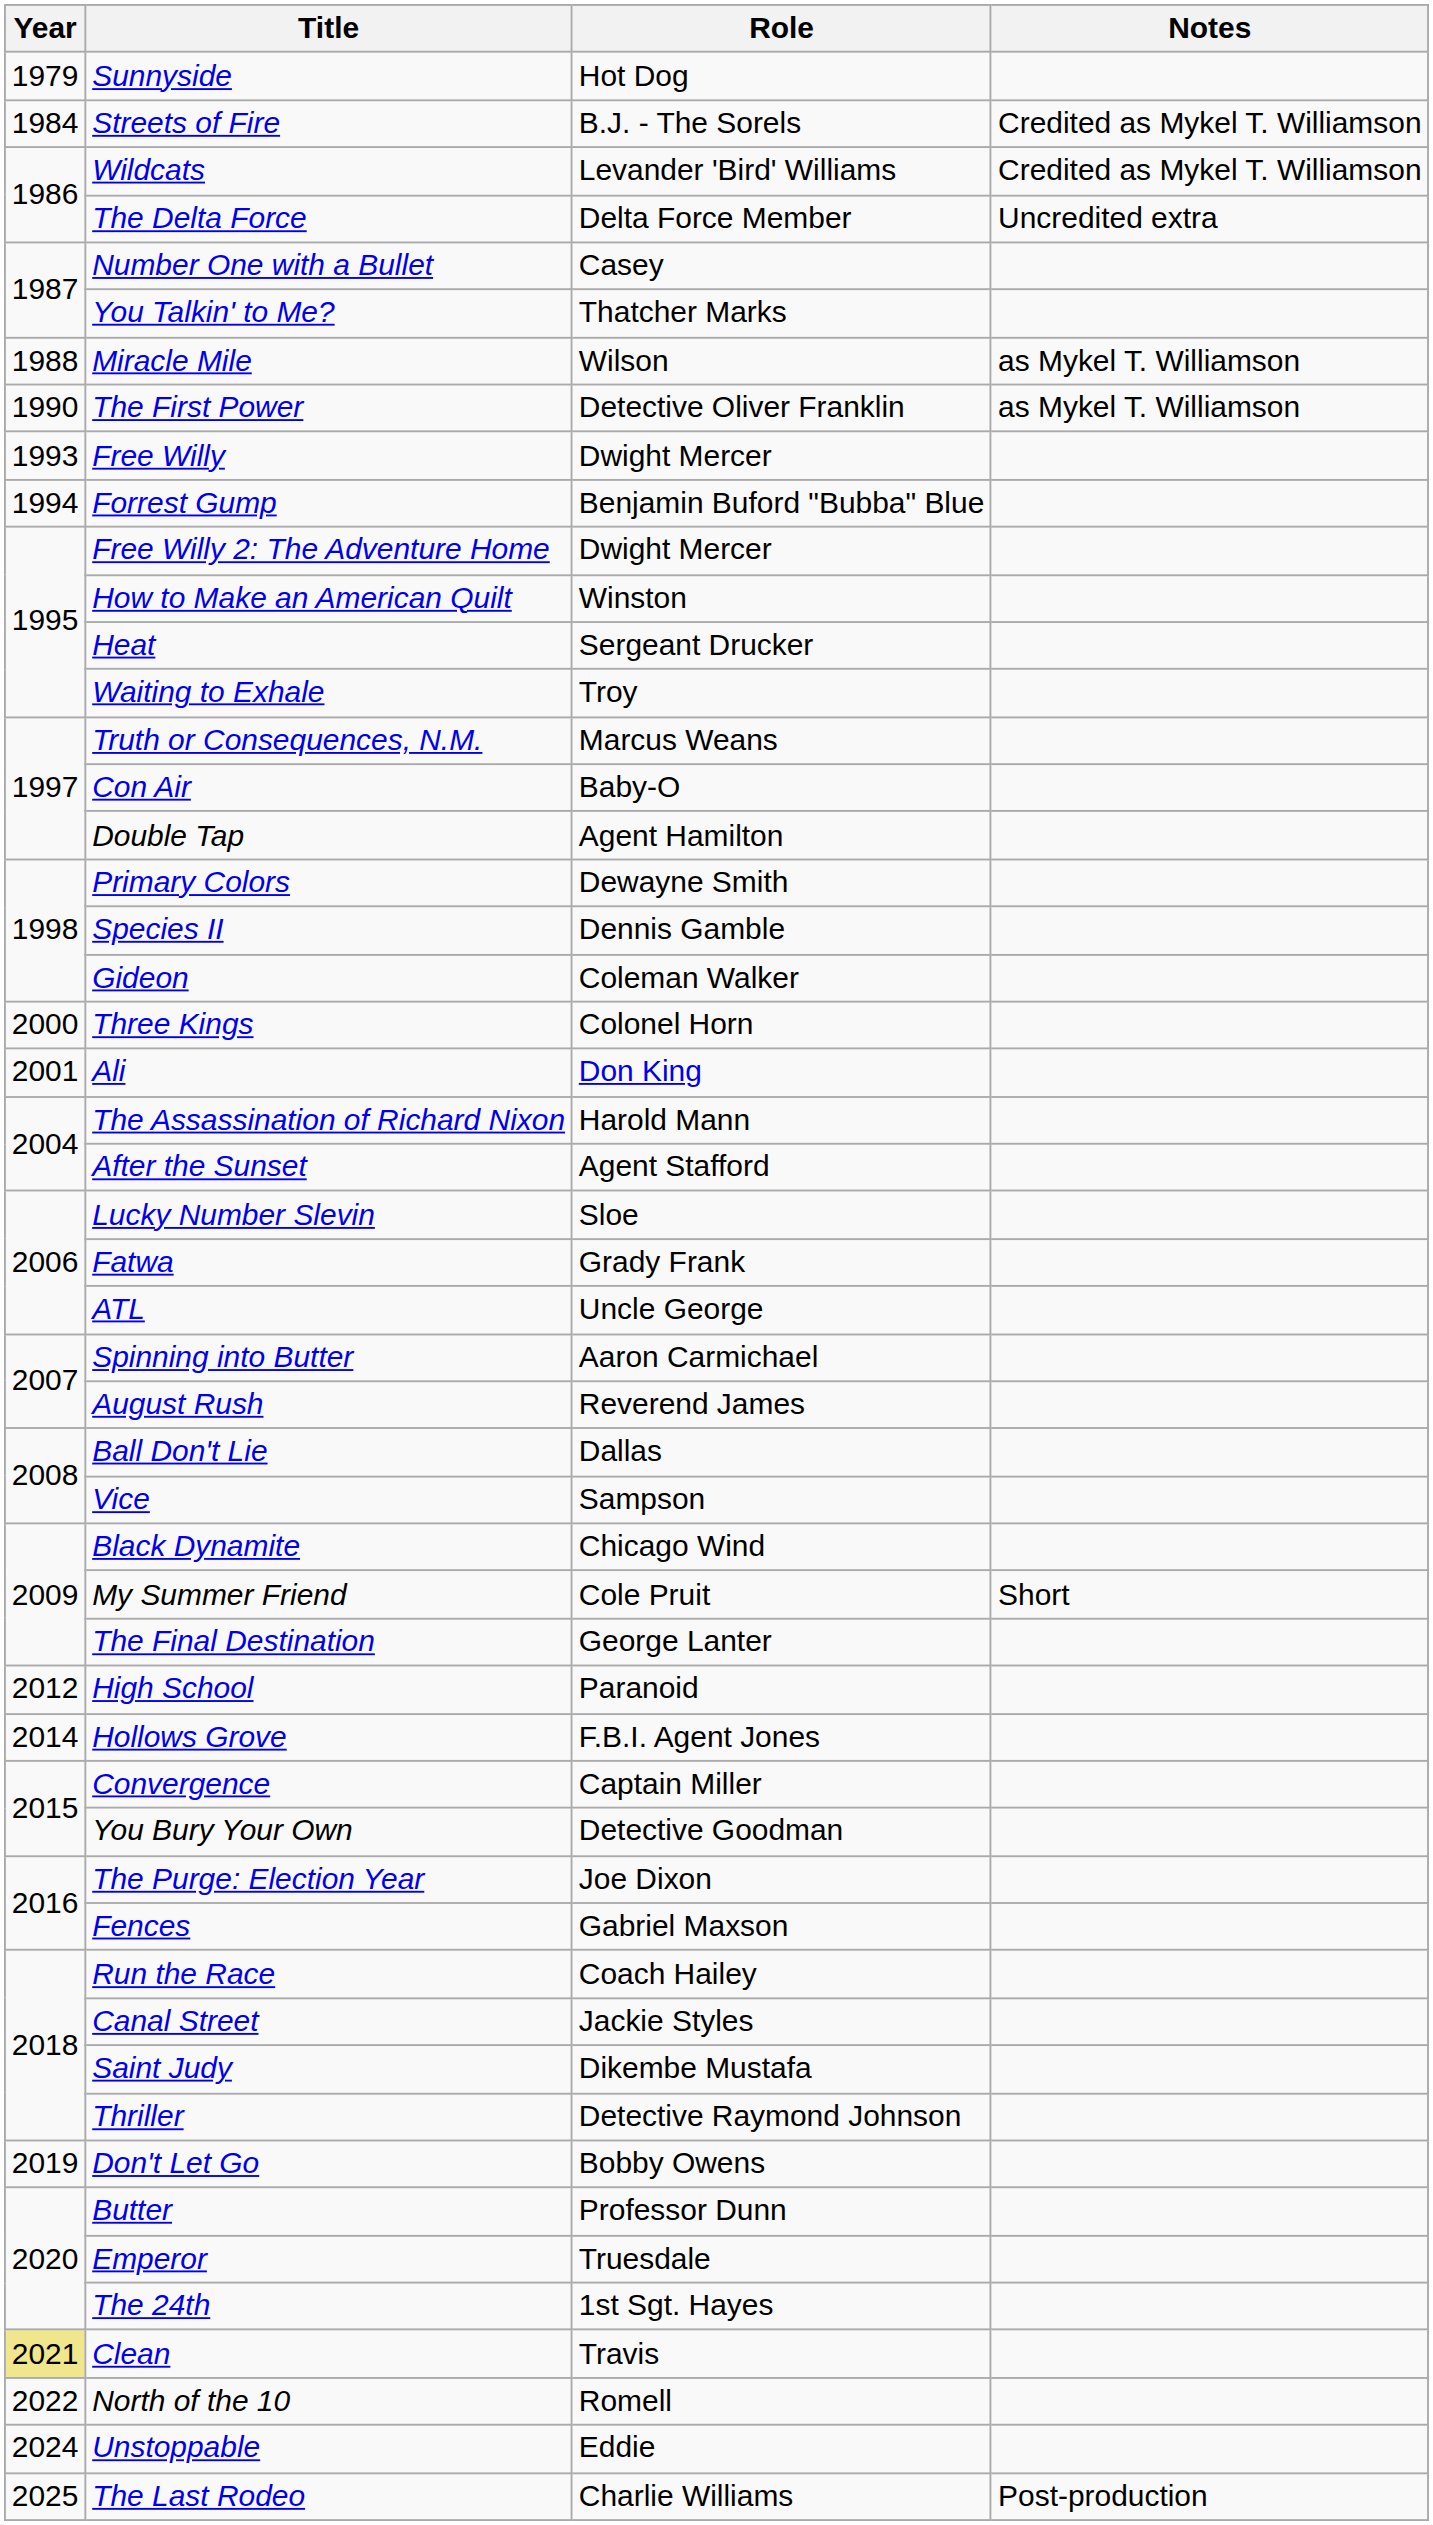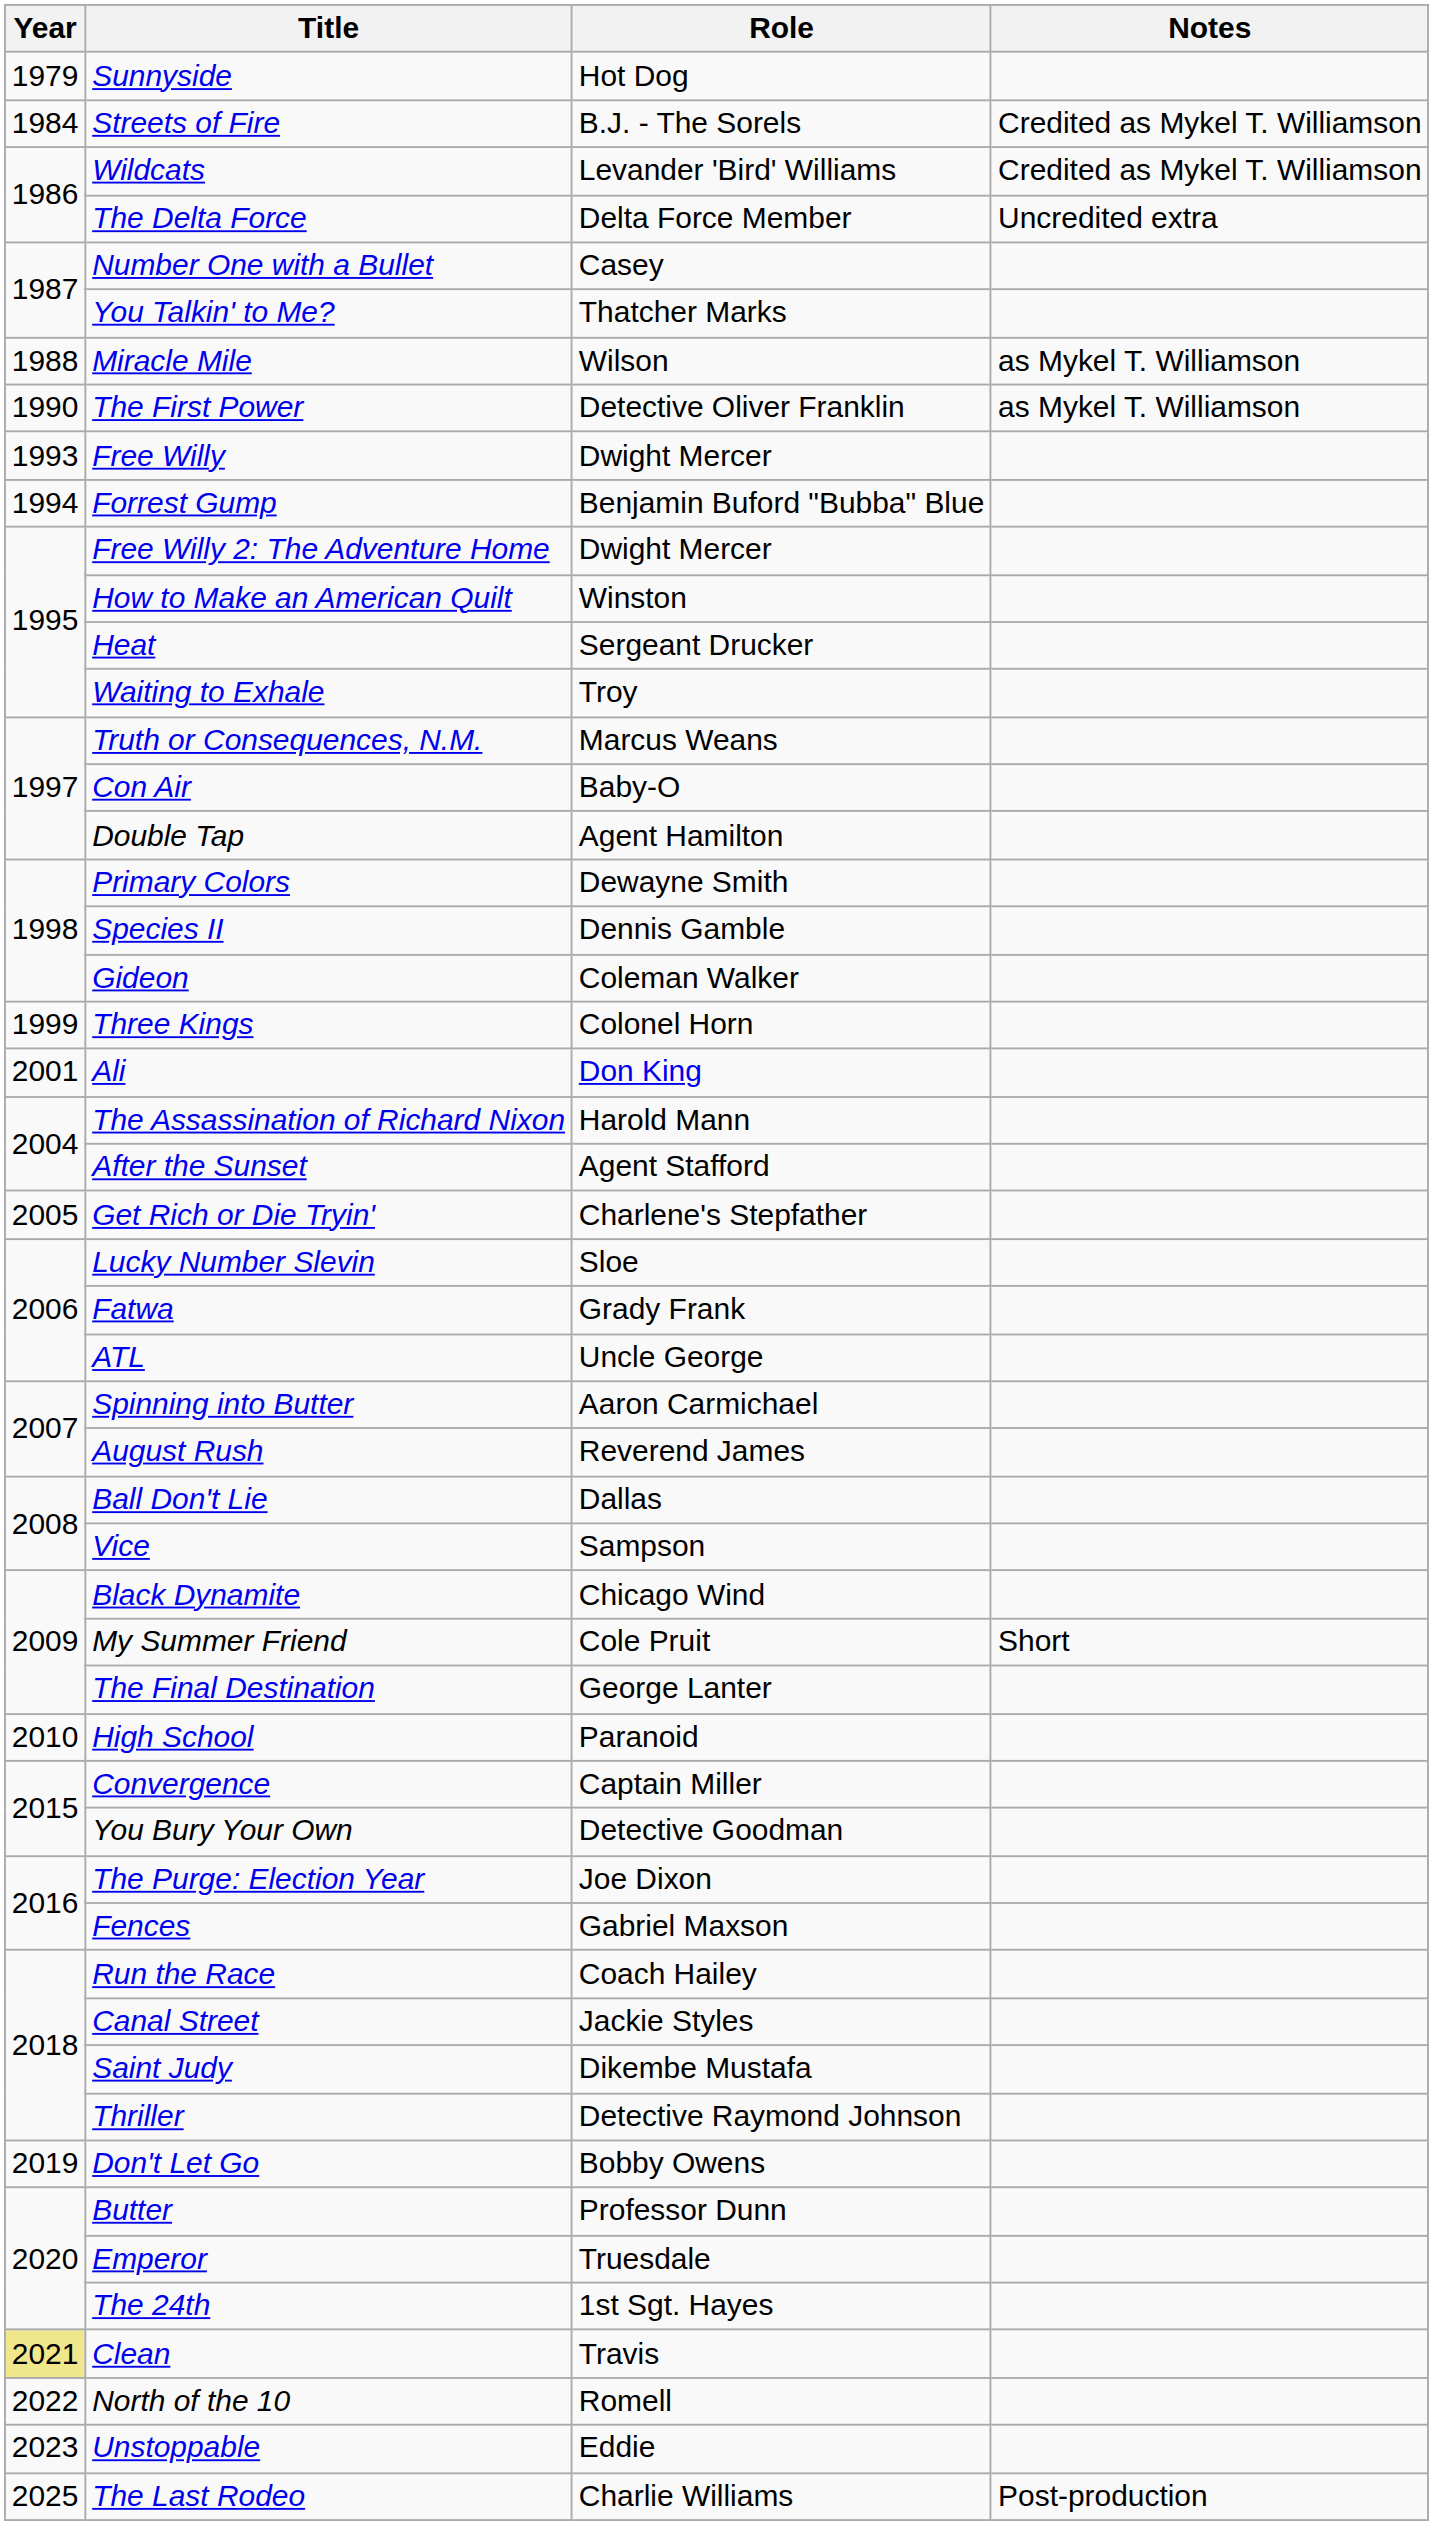Three Kings | Year: 2000 -> 1999
+ row: 2005 | Get Rich or Die Tryin' | Charlene's Stepfather
High School | Year: 2012 -> 2010
- row: 2014 | Hollows Grove | F.B.I. Agent Jones
Unstoppable | Year: 2024 -> 2023
